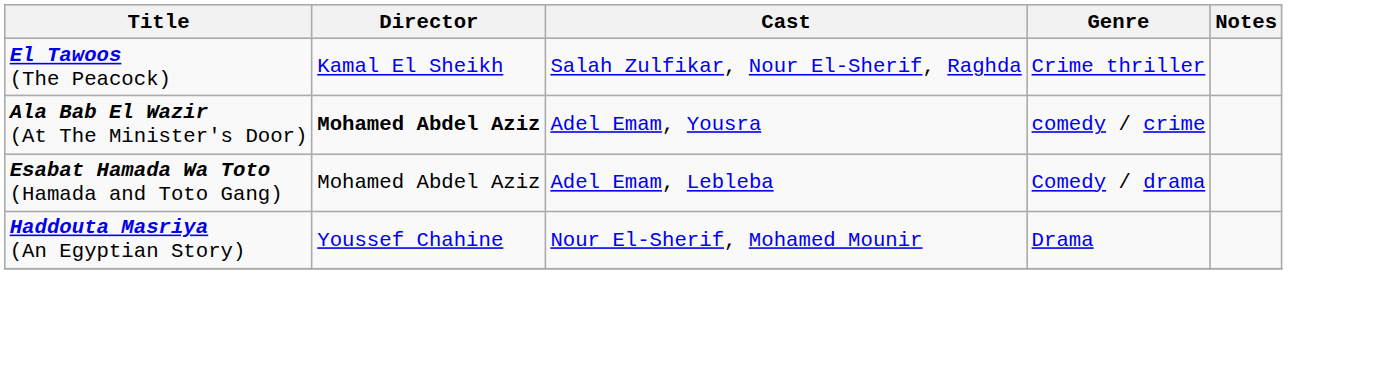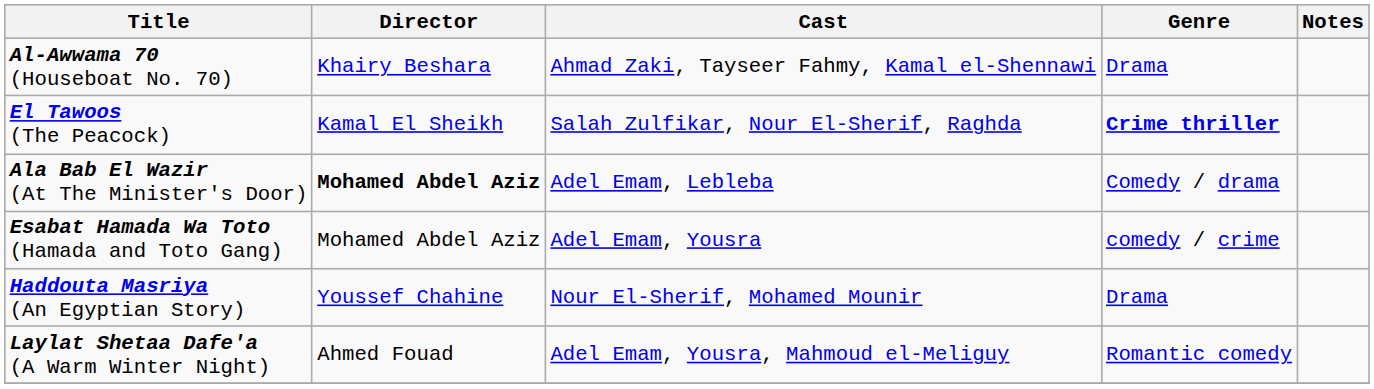+ row: Al-Awwama 70 (Houseboat No. 70) | Khairy Beshara | Ahmad Zaki, Tayseer Fahmy, Kamal el-Shennawi | Drama
El Tawoos (The Peacock) | Genre: normal -> bold
Ala Bab El Wazir (At The Minister's Door) | Cast: Adel Emam, Yousra -> Adel Emam, Lebleba
Ala Bab El Wazir (At The Minister's Door) | Genre: comedy / crime -> Comedy / drama
Esabat Hamada Wa Toto (Hamada and Toto Gang) | Cast: Adel Emam, Lebleba -> Adel Emam, Yousra
Esabat Hamada Wa Toto (Hamada and Toto Gang) | Genre: Comedy / drama -> comedy / crime
+ row: Laylat Shetaa Dafe'a (A Warm Winter Night) | Ahmed Fouad | Adel Emam, Yousra, Mahmoud el-Meliguy | Romantic comedy
